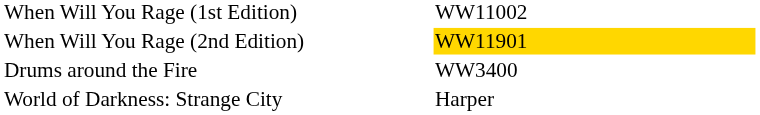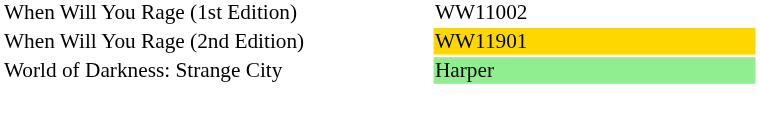- row: Drums around the Fire | WW3400
World of Darkness: Strange City | column 2: no background -> lightgreen background
